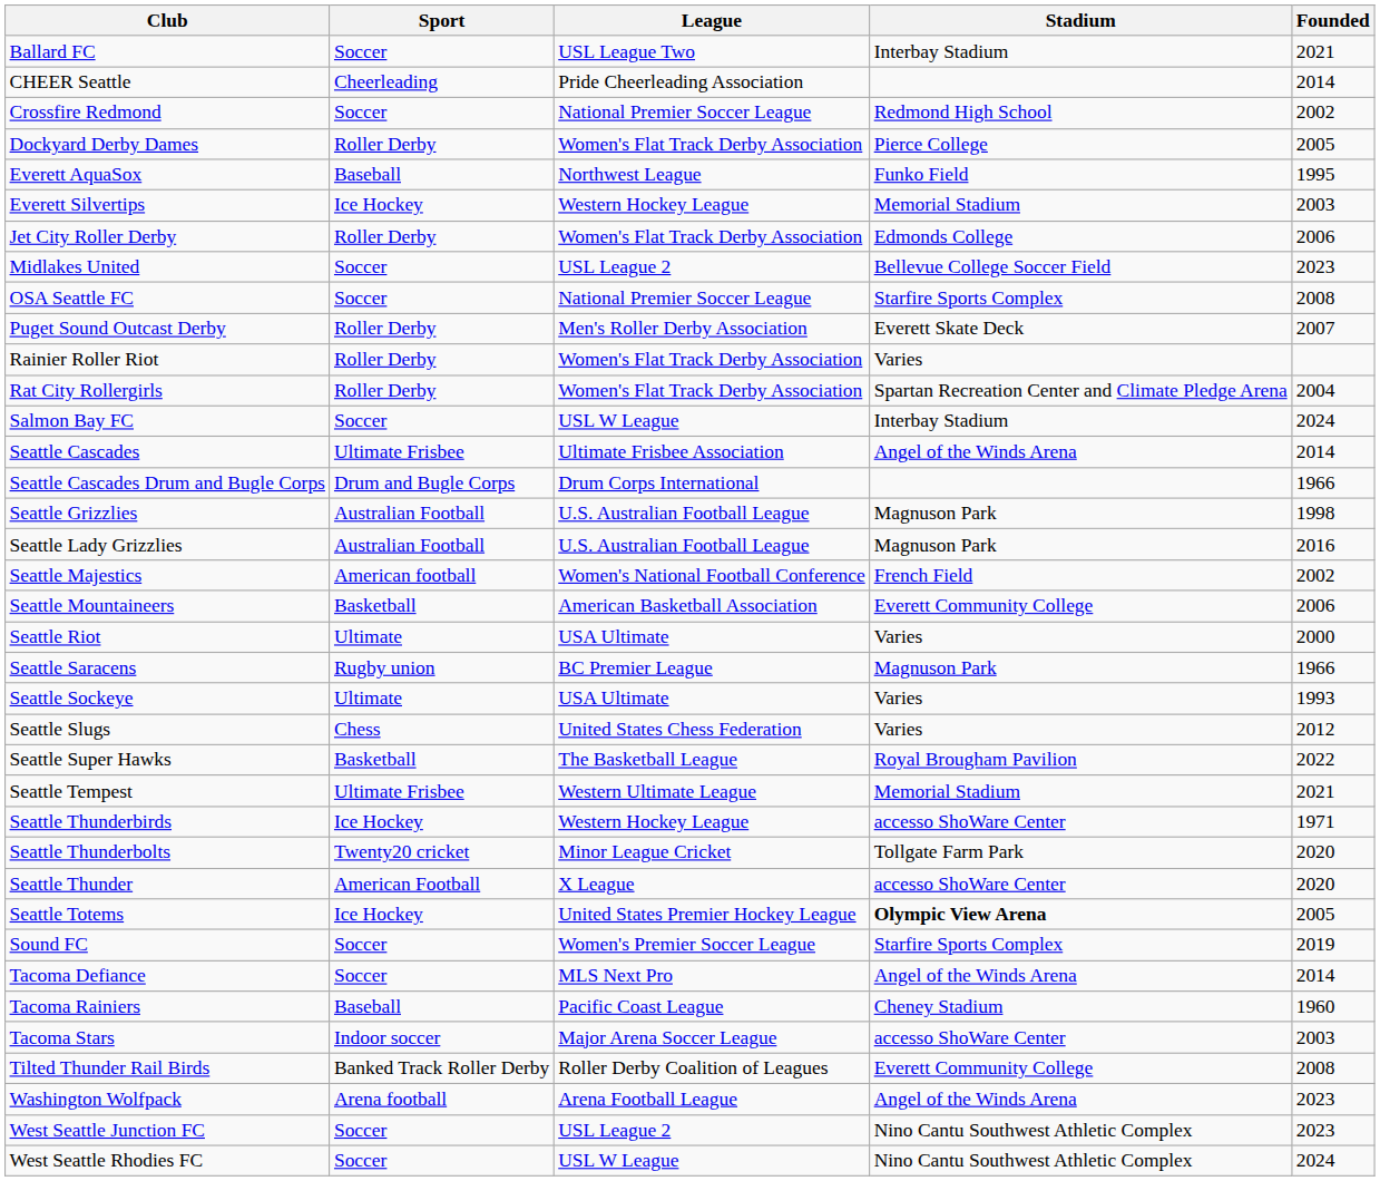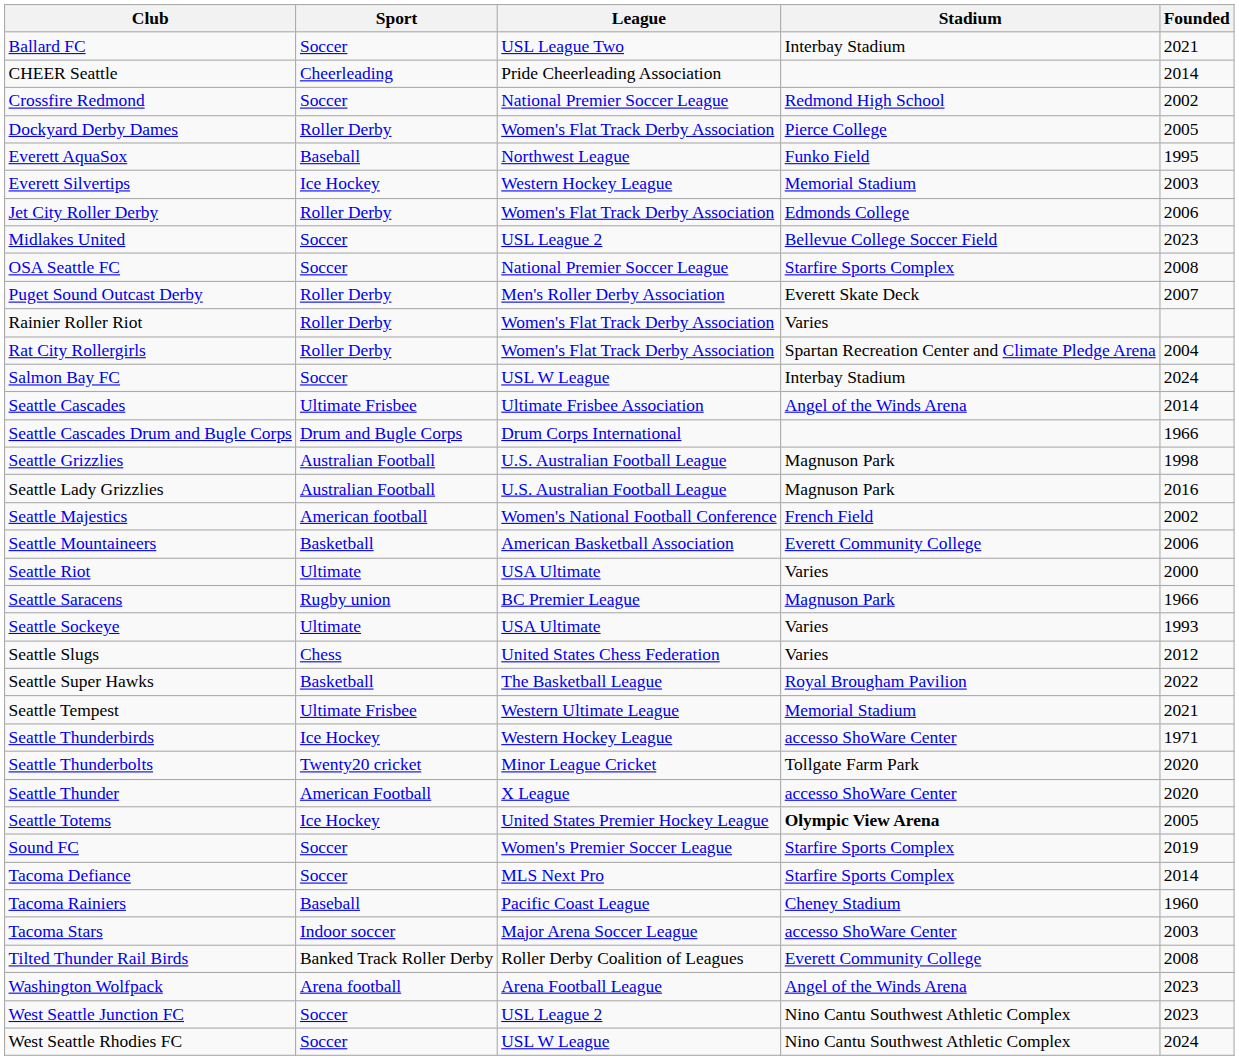Tacoma Defiance | Stadium: Angel of the Winds Arena -> Starfire Sports Complex
